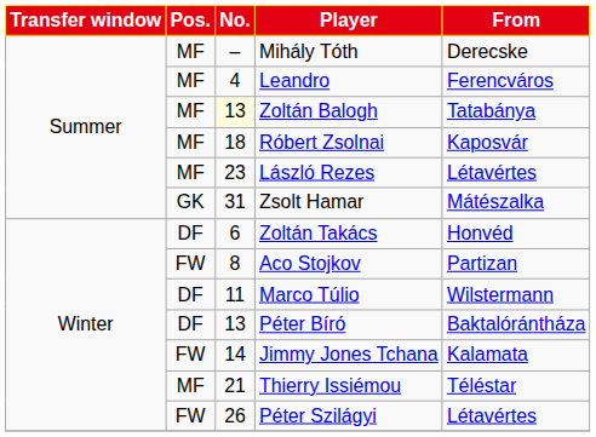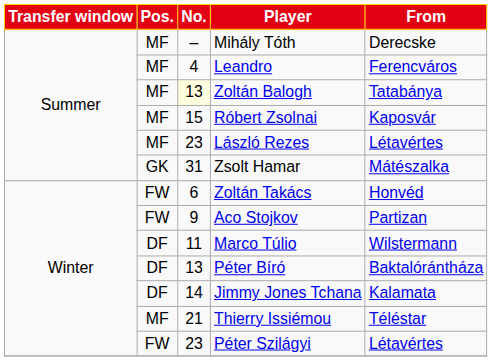Róbert Zsolnai | No.: 18 -> 15
Zoltán Takács | Pos.: DF -> FW
Aco Stojkov | No.: 8 -> 9
Jimmy Jones Tchana | Pos.: FW -> DF
Péter Szilágyi | No.: 26 -> 23
